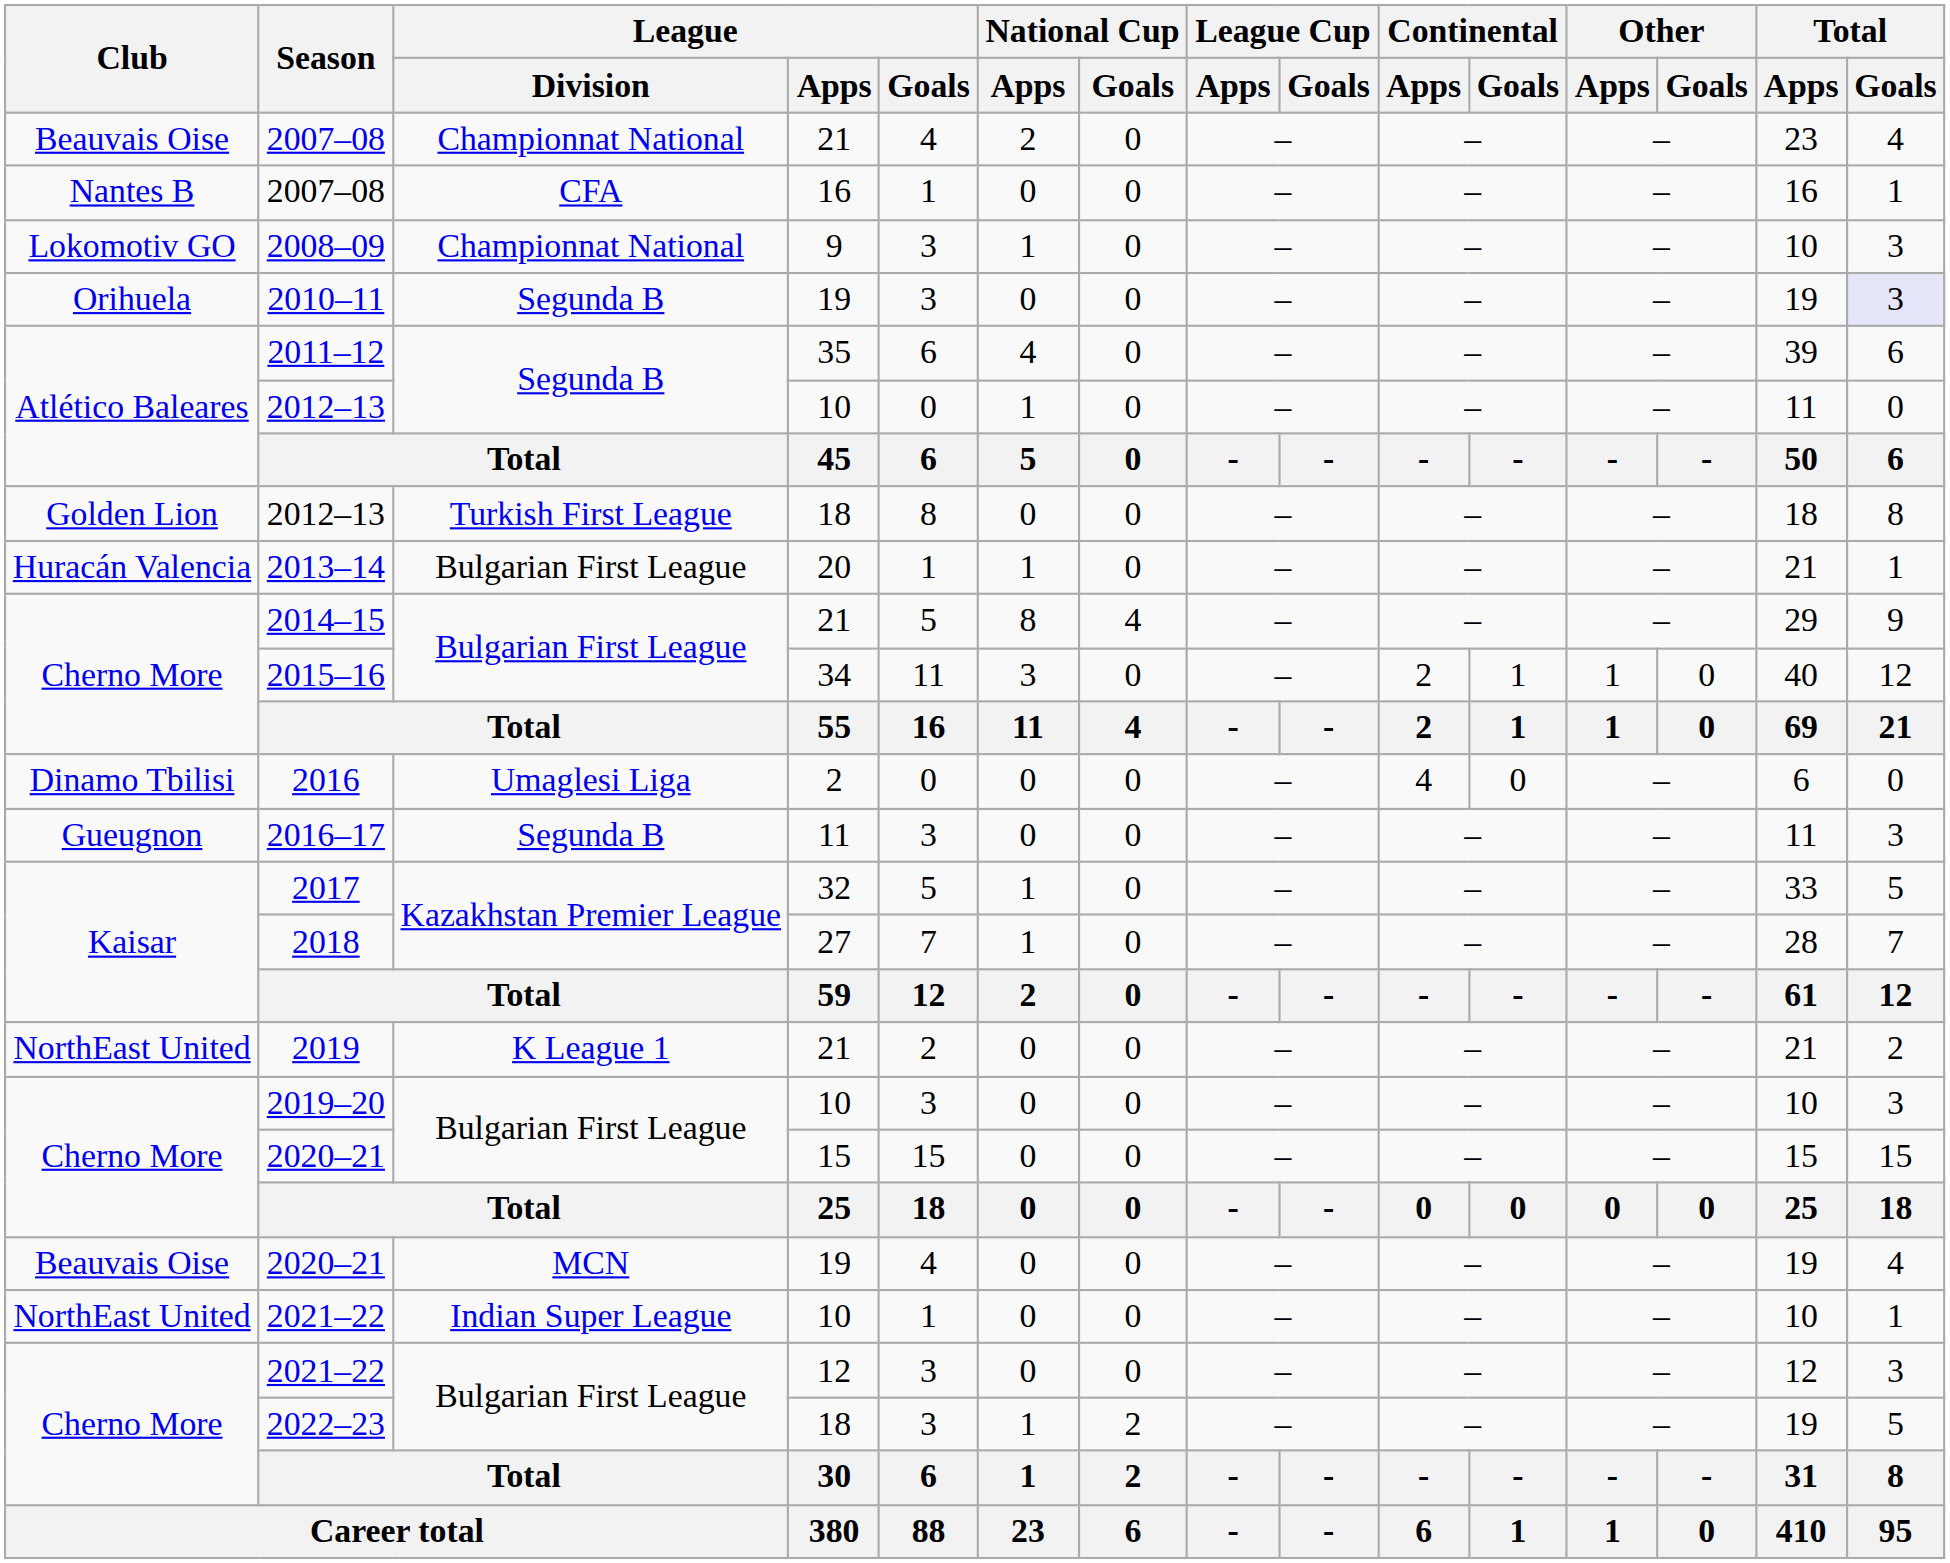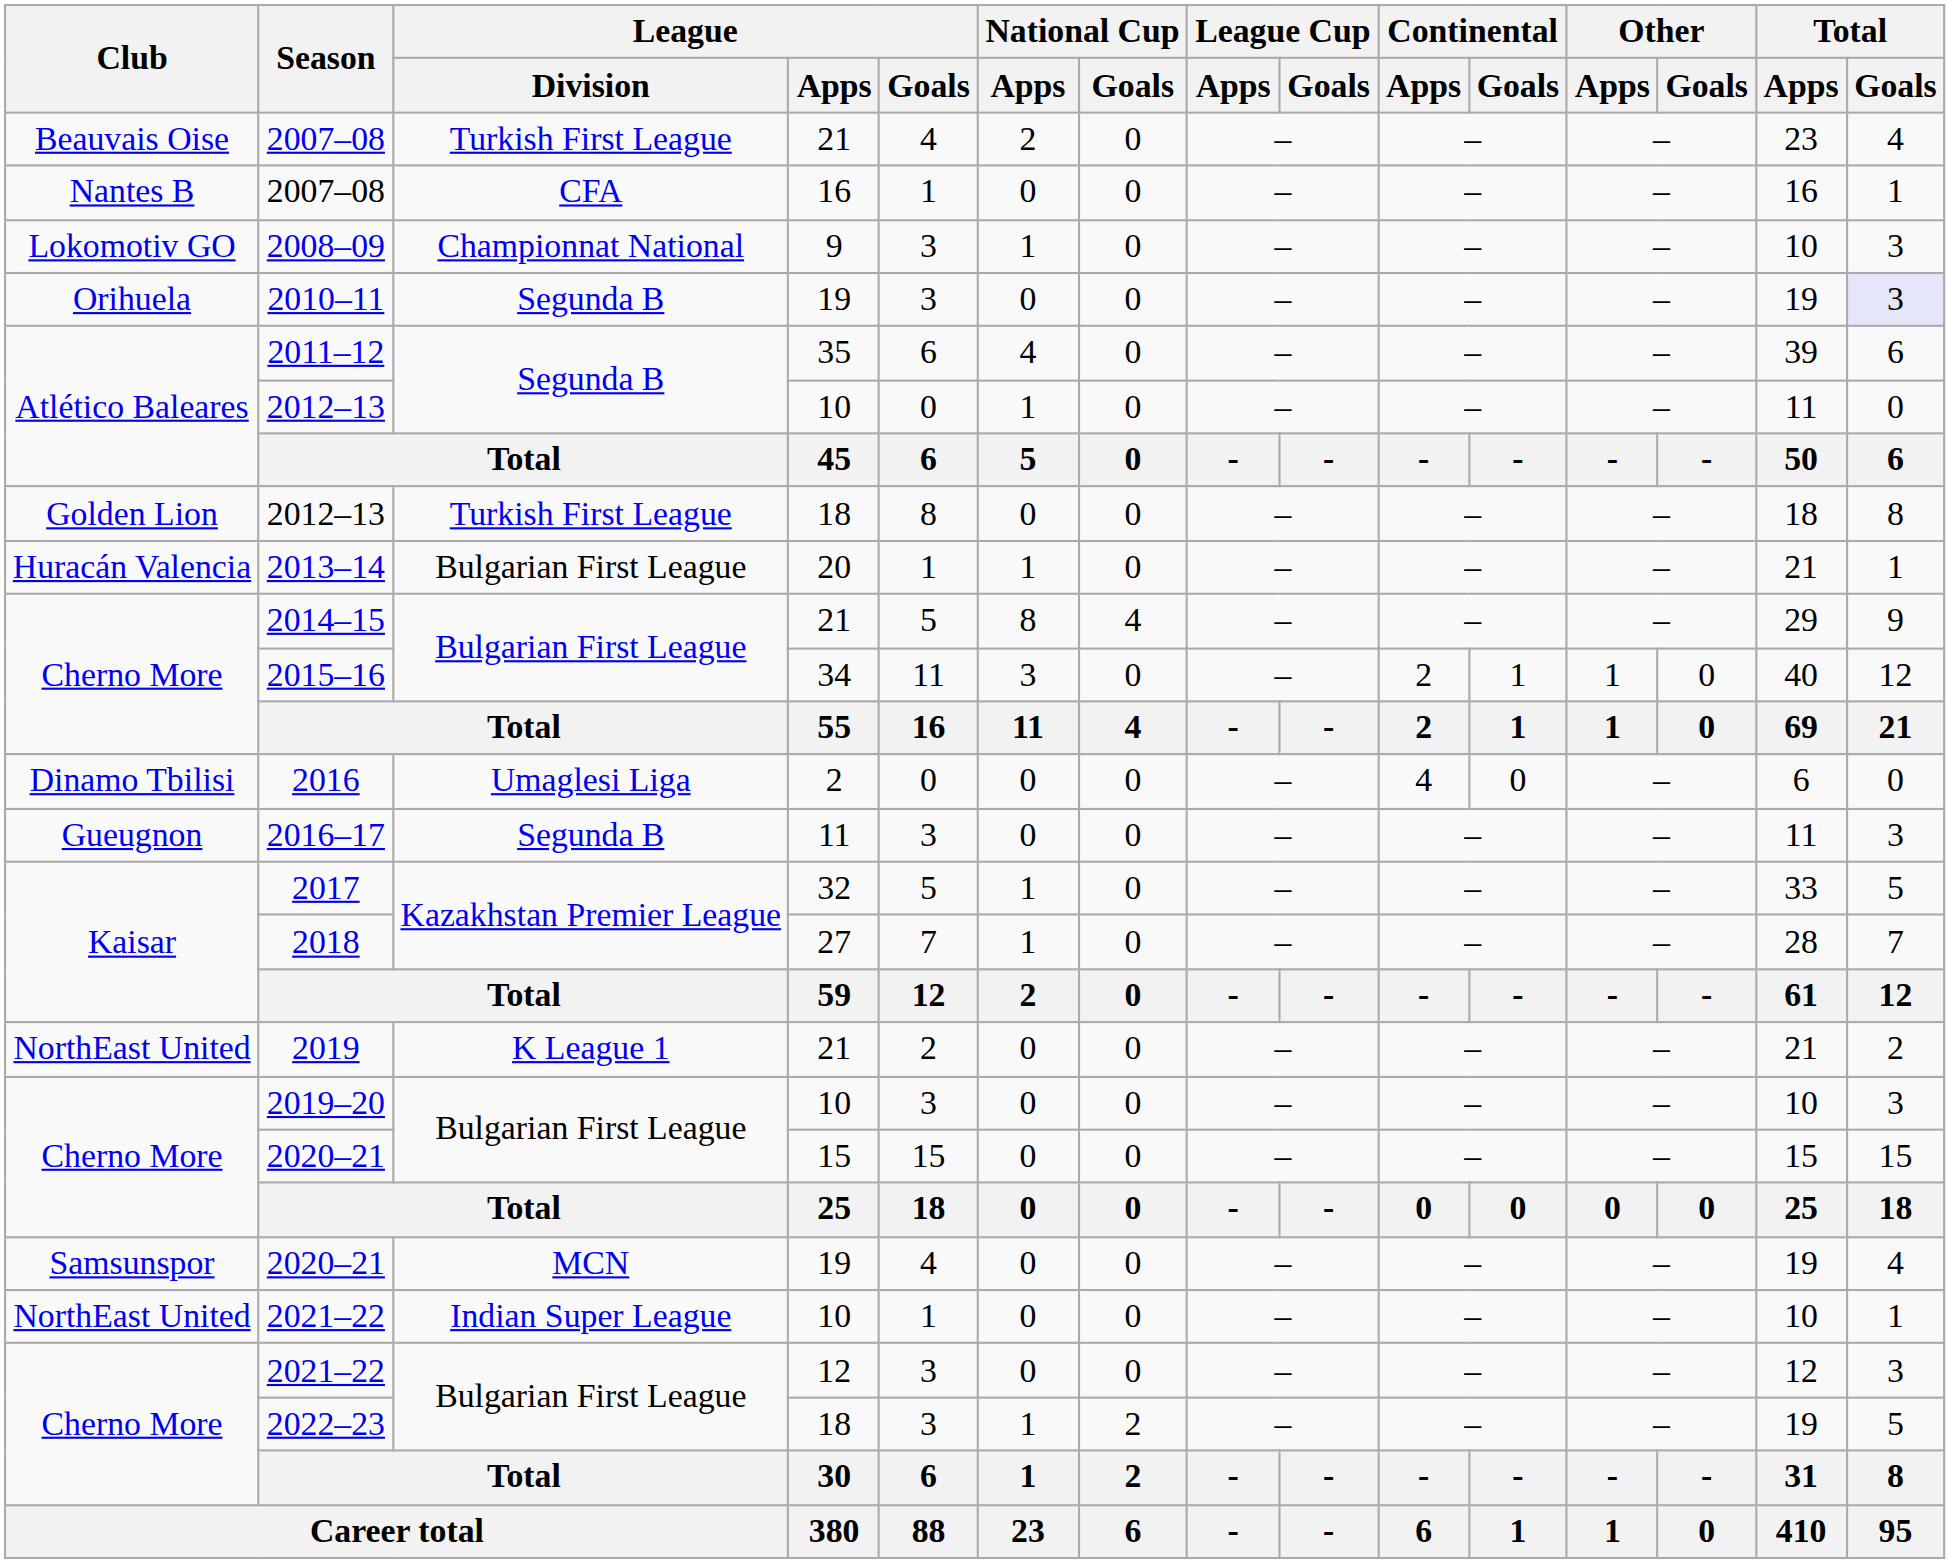2007–08 / 21 | League / Division: Championnat National -> Turkish First League
2020–21 / 19 | Club: Beauvais Oise -> Samsunspor
